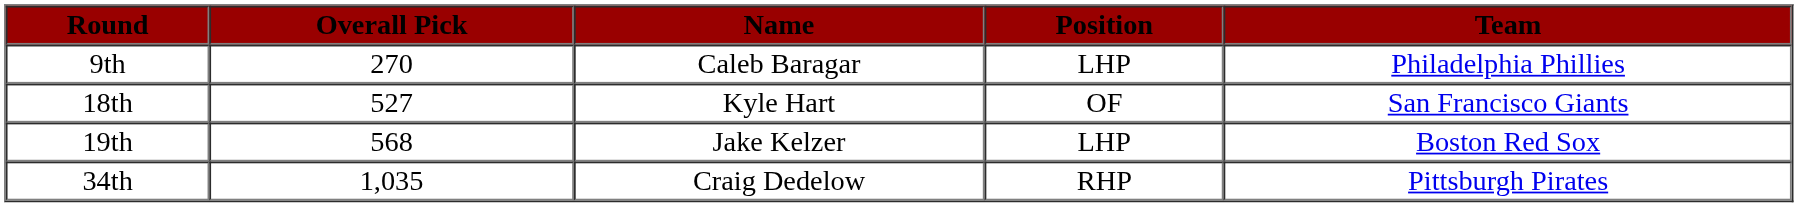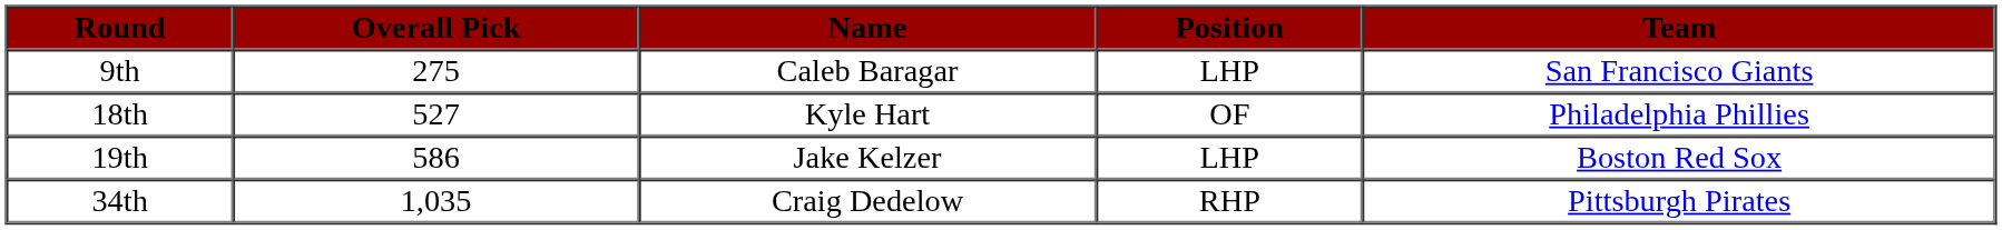9th | Overall Pick: 270 -> 275
9th | Team: Philadelphia Phillies -> San Francisco Giants
18th | Team: San Francisco Giants -> Philadelphia Phillies
19th | Overall Pick: 568 -> 586
